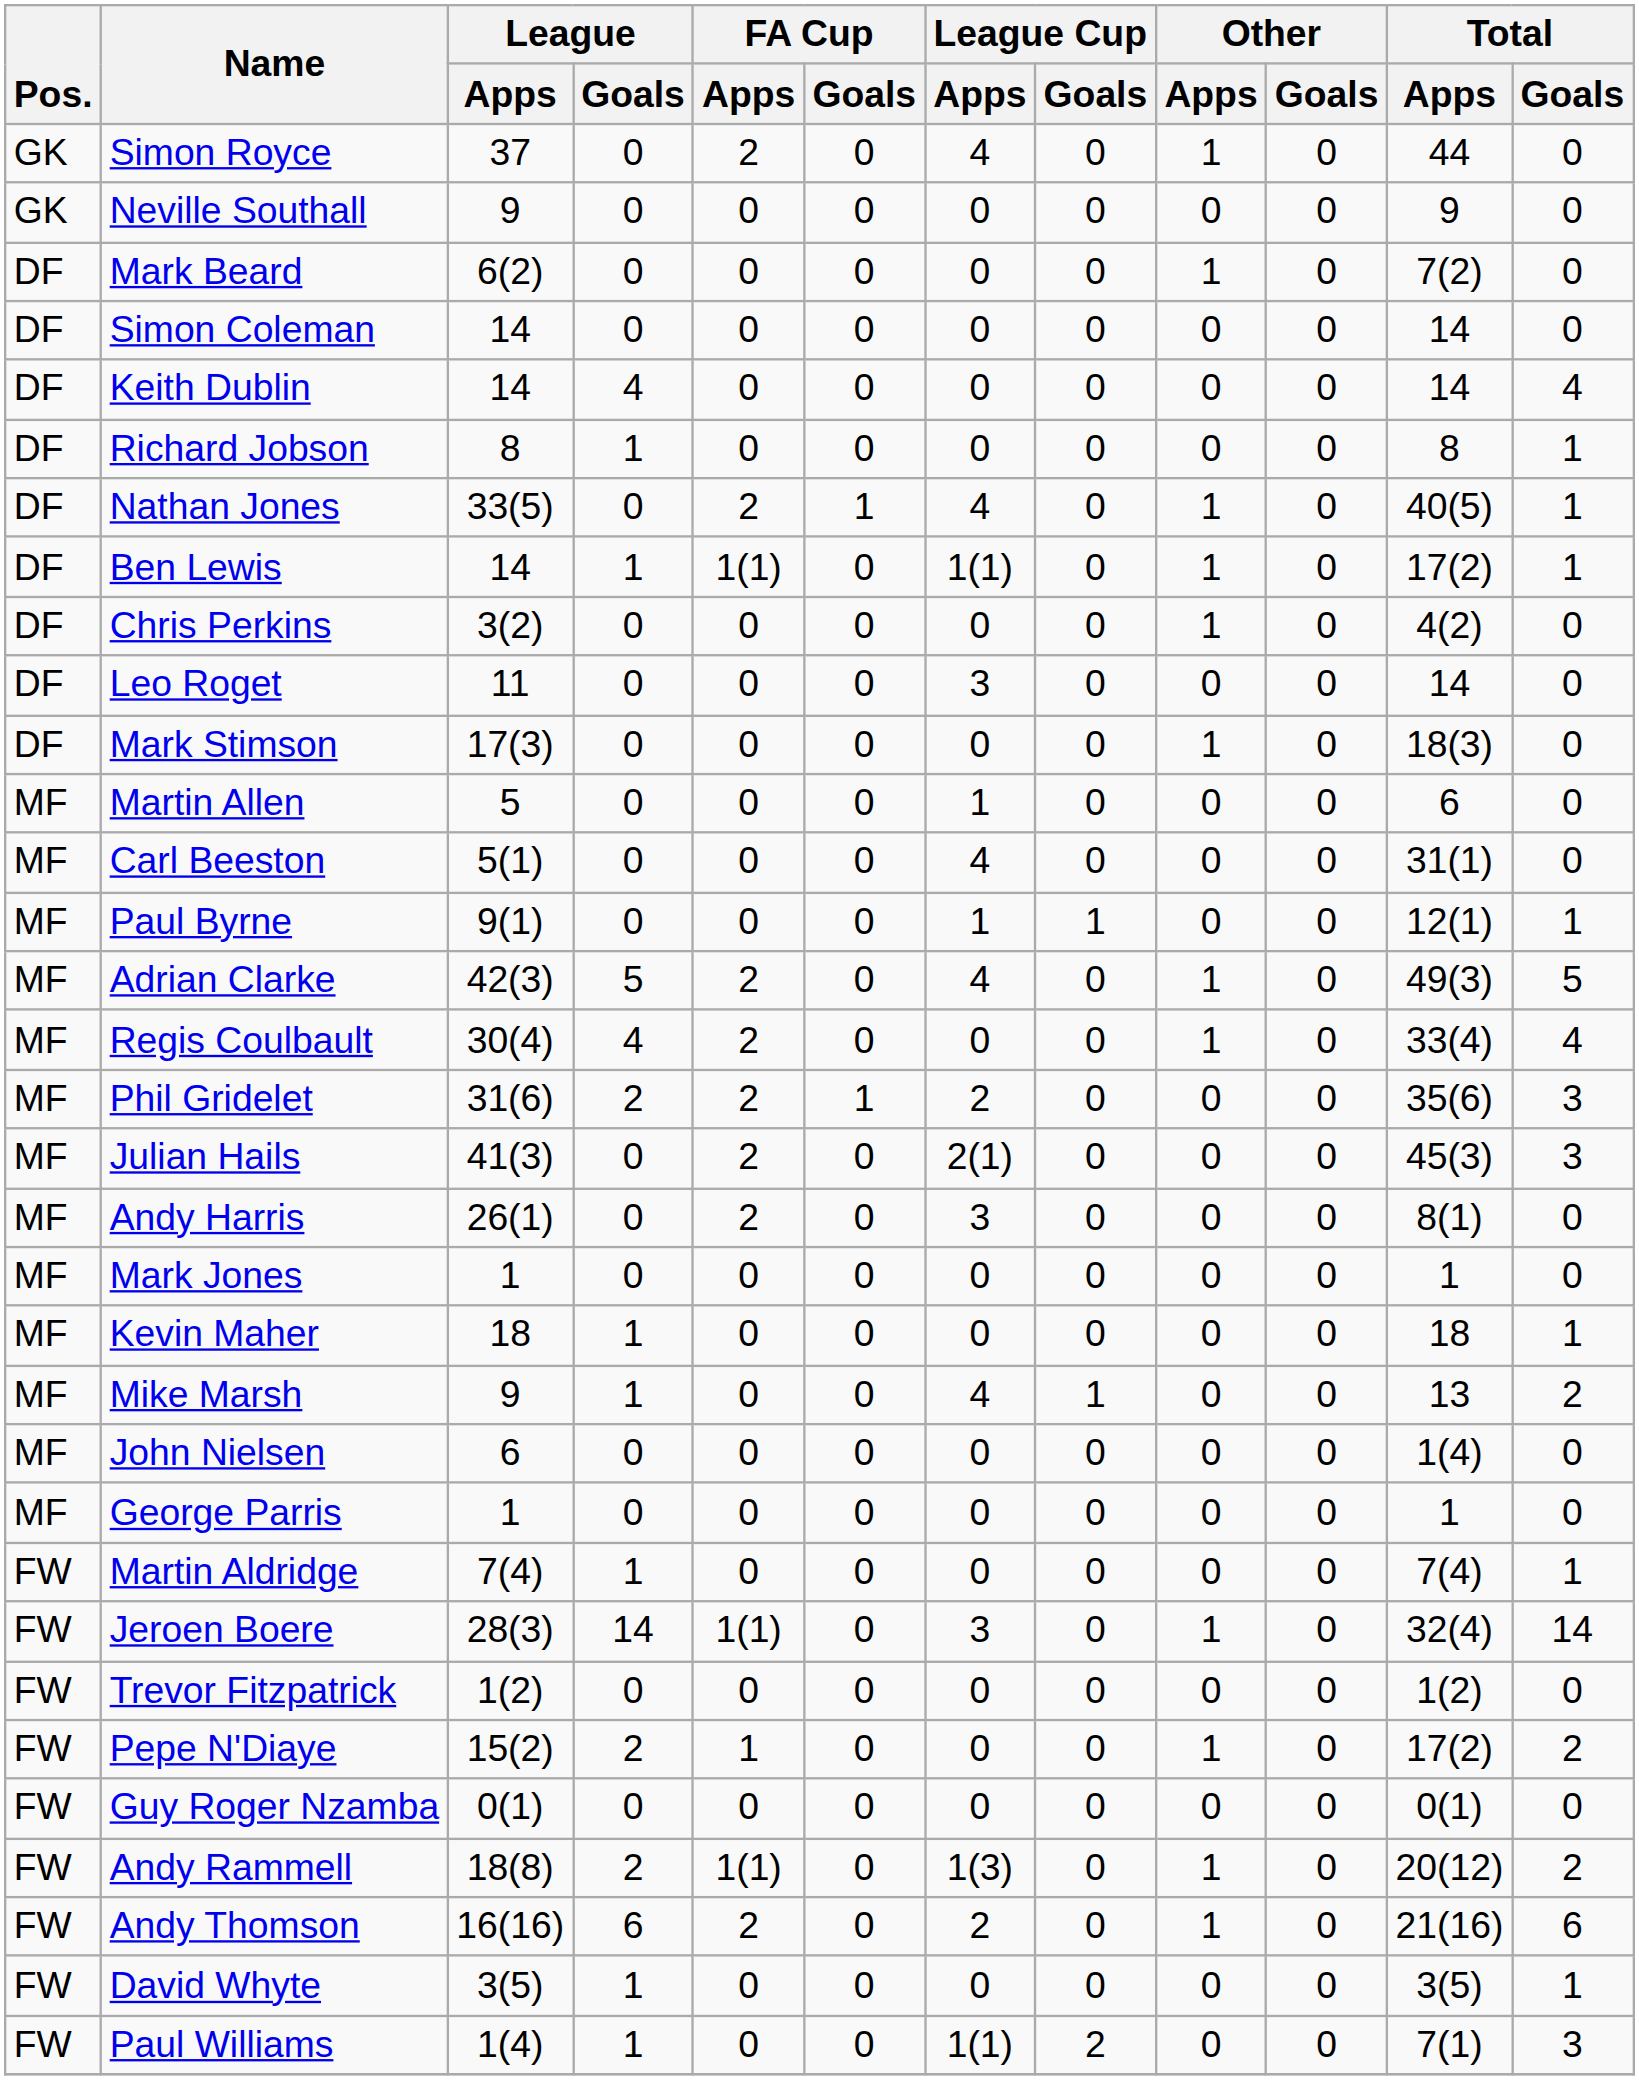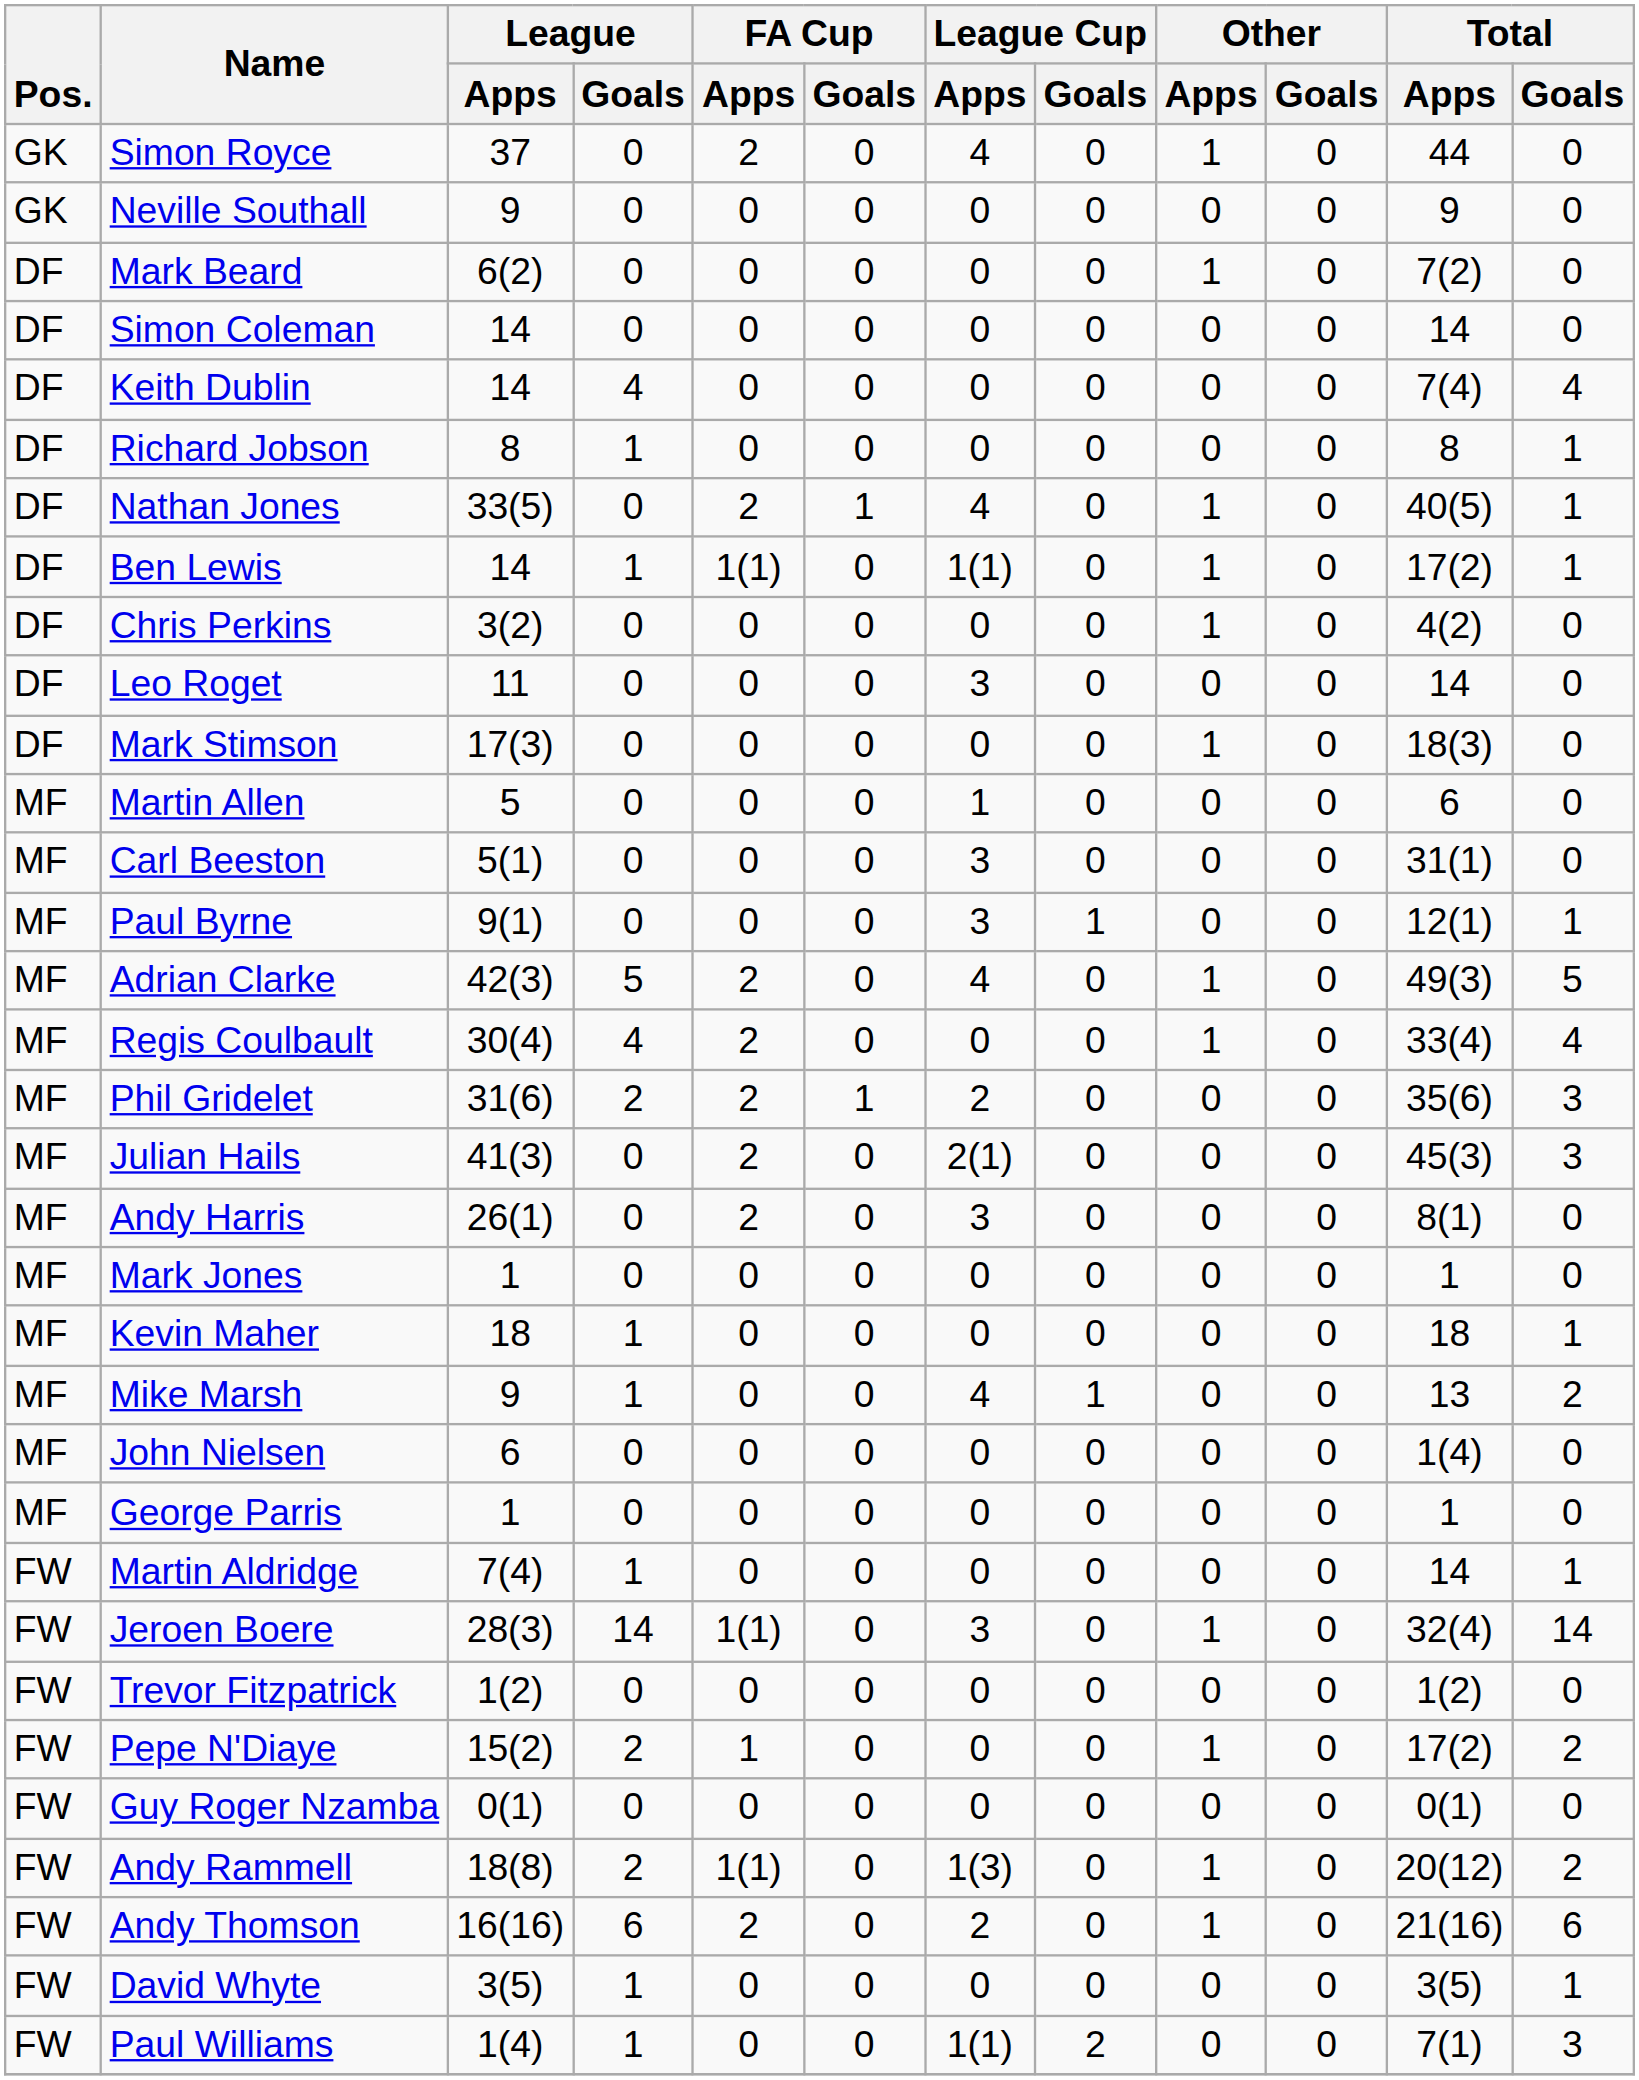Keith Dublin | Total / Apps: 14 -> 7(4)
Carl Beeston | League Cup / Apps: 4 -> 3
Paul Byrne | League Cup / Apps: 1 -> 3
Martin Aldridge | Total / Apps: 7(4) -> 14
